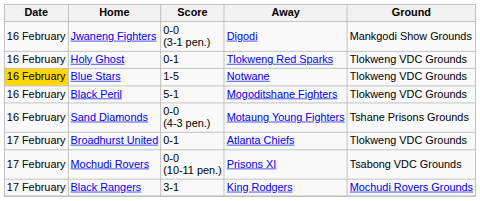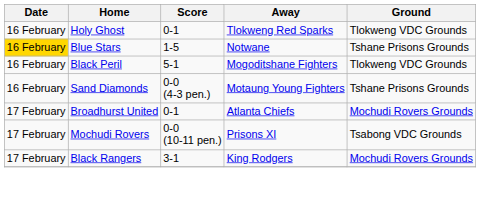- row: 16 February | Jwaneng Fighters | 0-0 (3-1 pen.) | Digodi | Mankgodi Show Grounds
Blue Stars | Ground: Tlokweng VDC Grounds -> Tshane Prisons Grounds
Broadhurst United | Ground: Tlokweng VDC Grounds -> Mochudi Rovers Grounds
